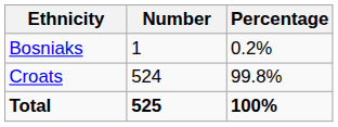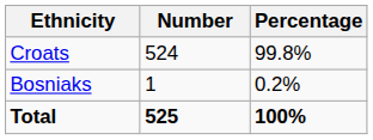rows swapped: Croats <-> Bosniaks
